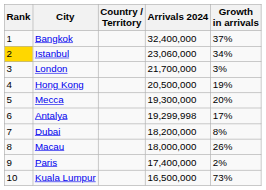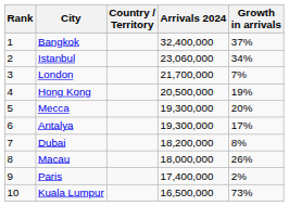Istanbul | Rank: gold background -> no background
London | Growth in arrivals: 3% -> 7%
Antalya | Arrivals 2024: 19,299,998 -> 19,300,000
